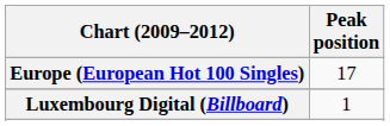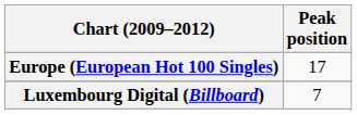Luxembourg Digital (Billboard) | Peak position: 1 -> 7
